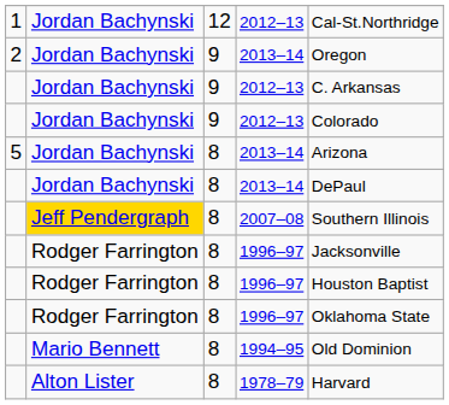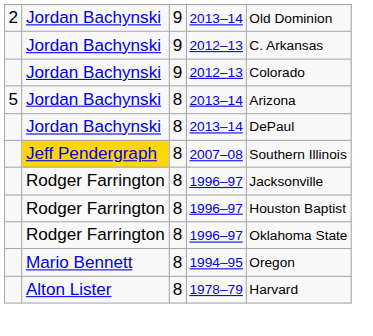- row: 1 | Jordan Bachynski | 12 | 2012–13 | Cal-St.Northridge
2 / 2013–14 | column 5: Oregon -> Old Dominion
1994–95 | column 5: Old Dominion -> Oregon
